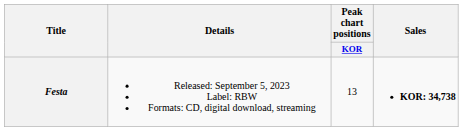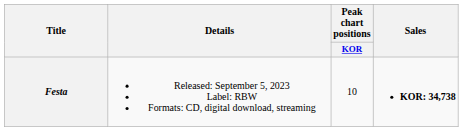Festa | Peak chart positions / KOR: 13 -> 10
